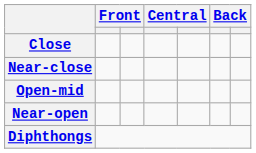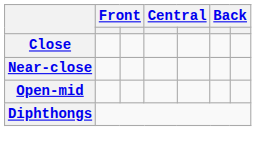- row: Near-open
